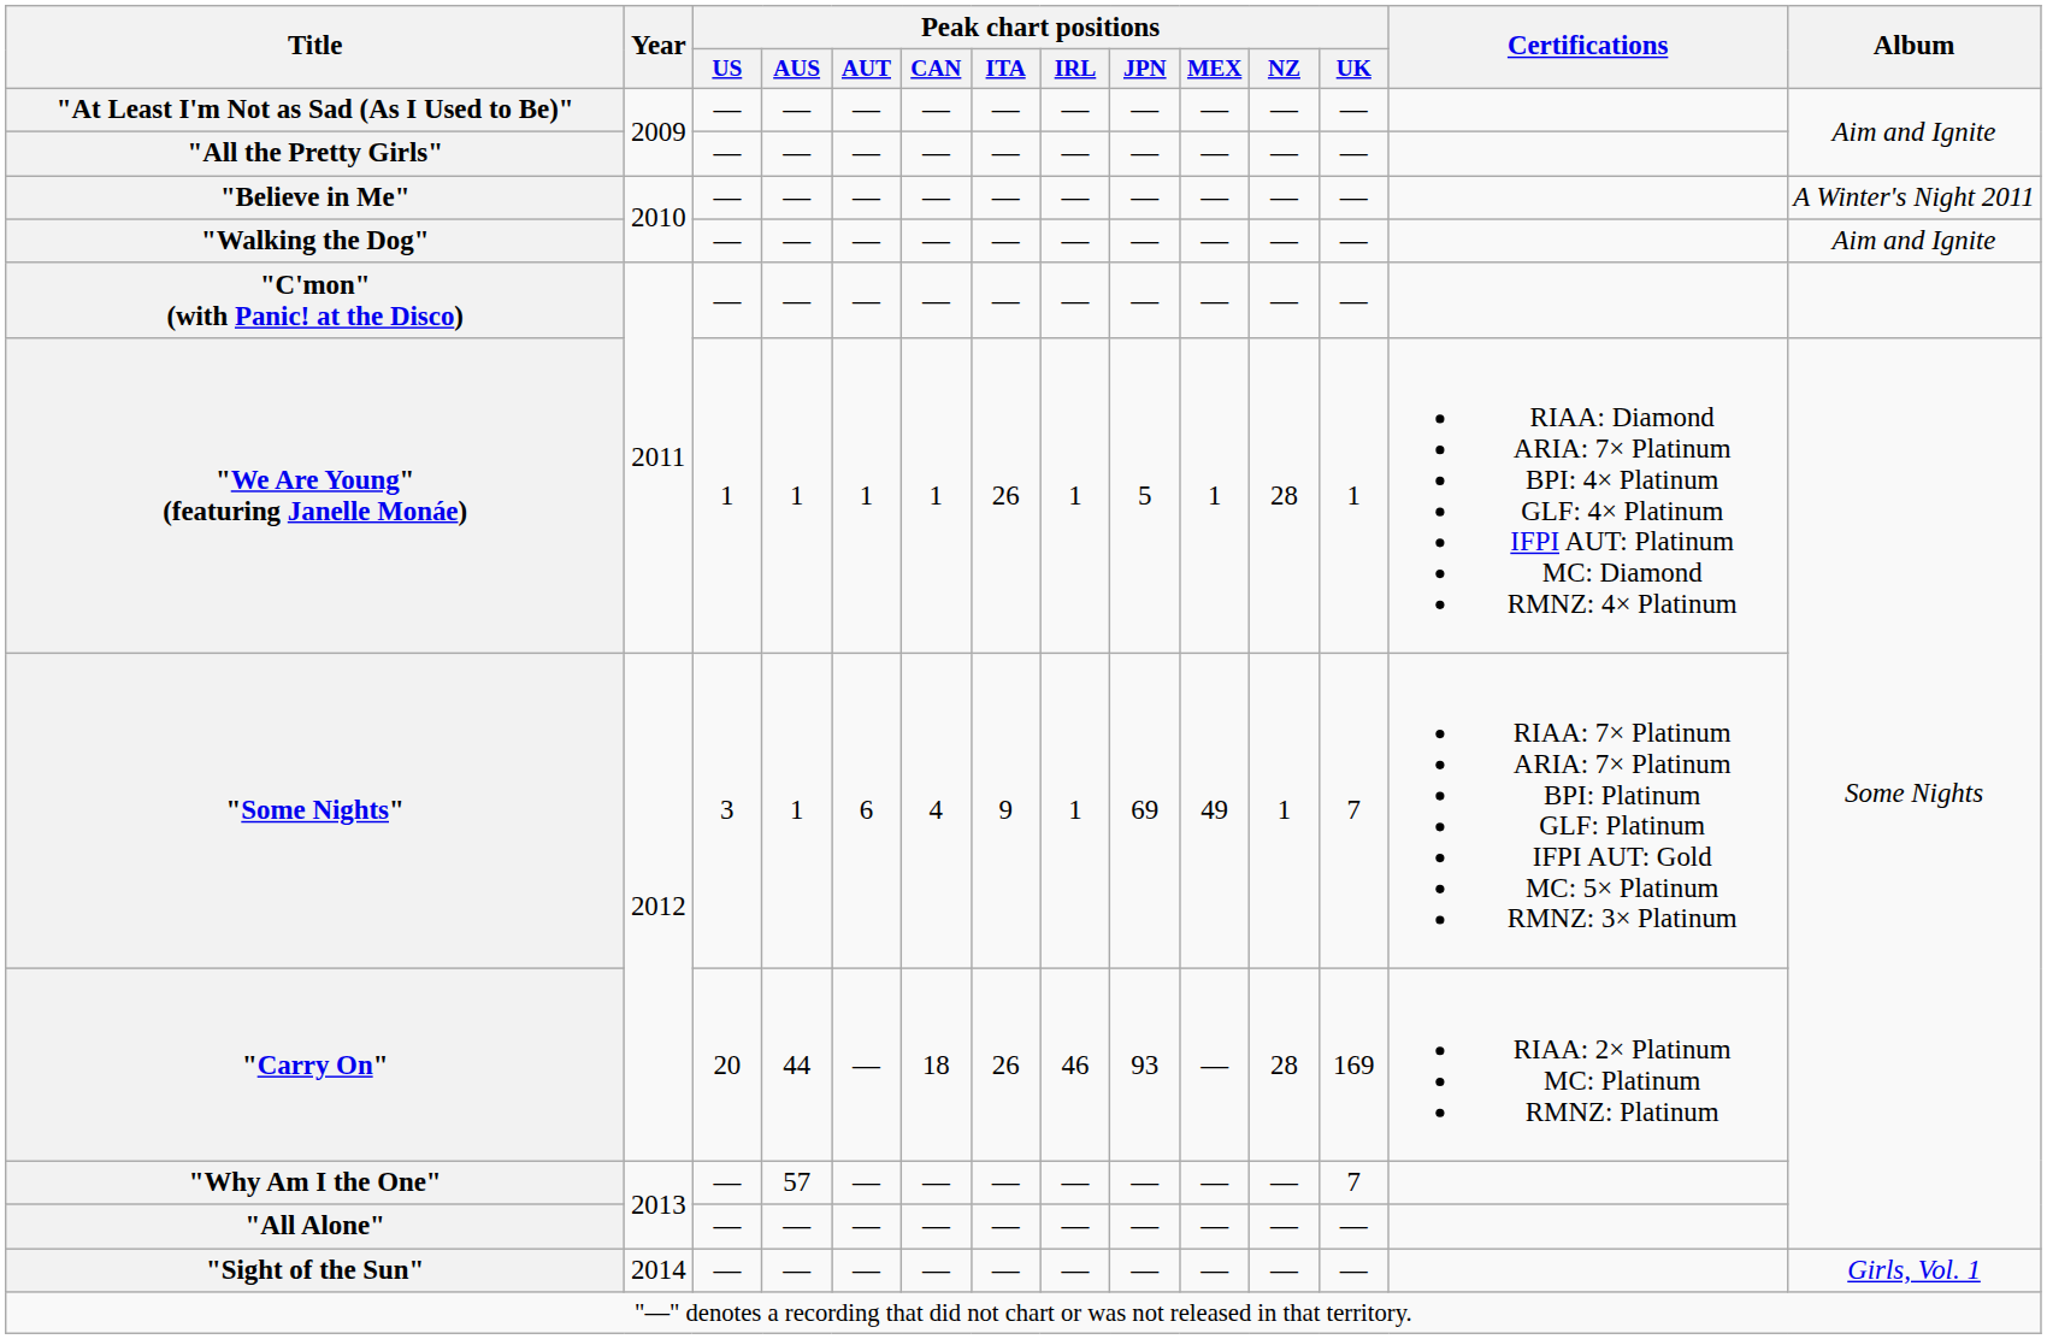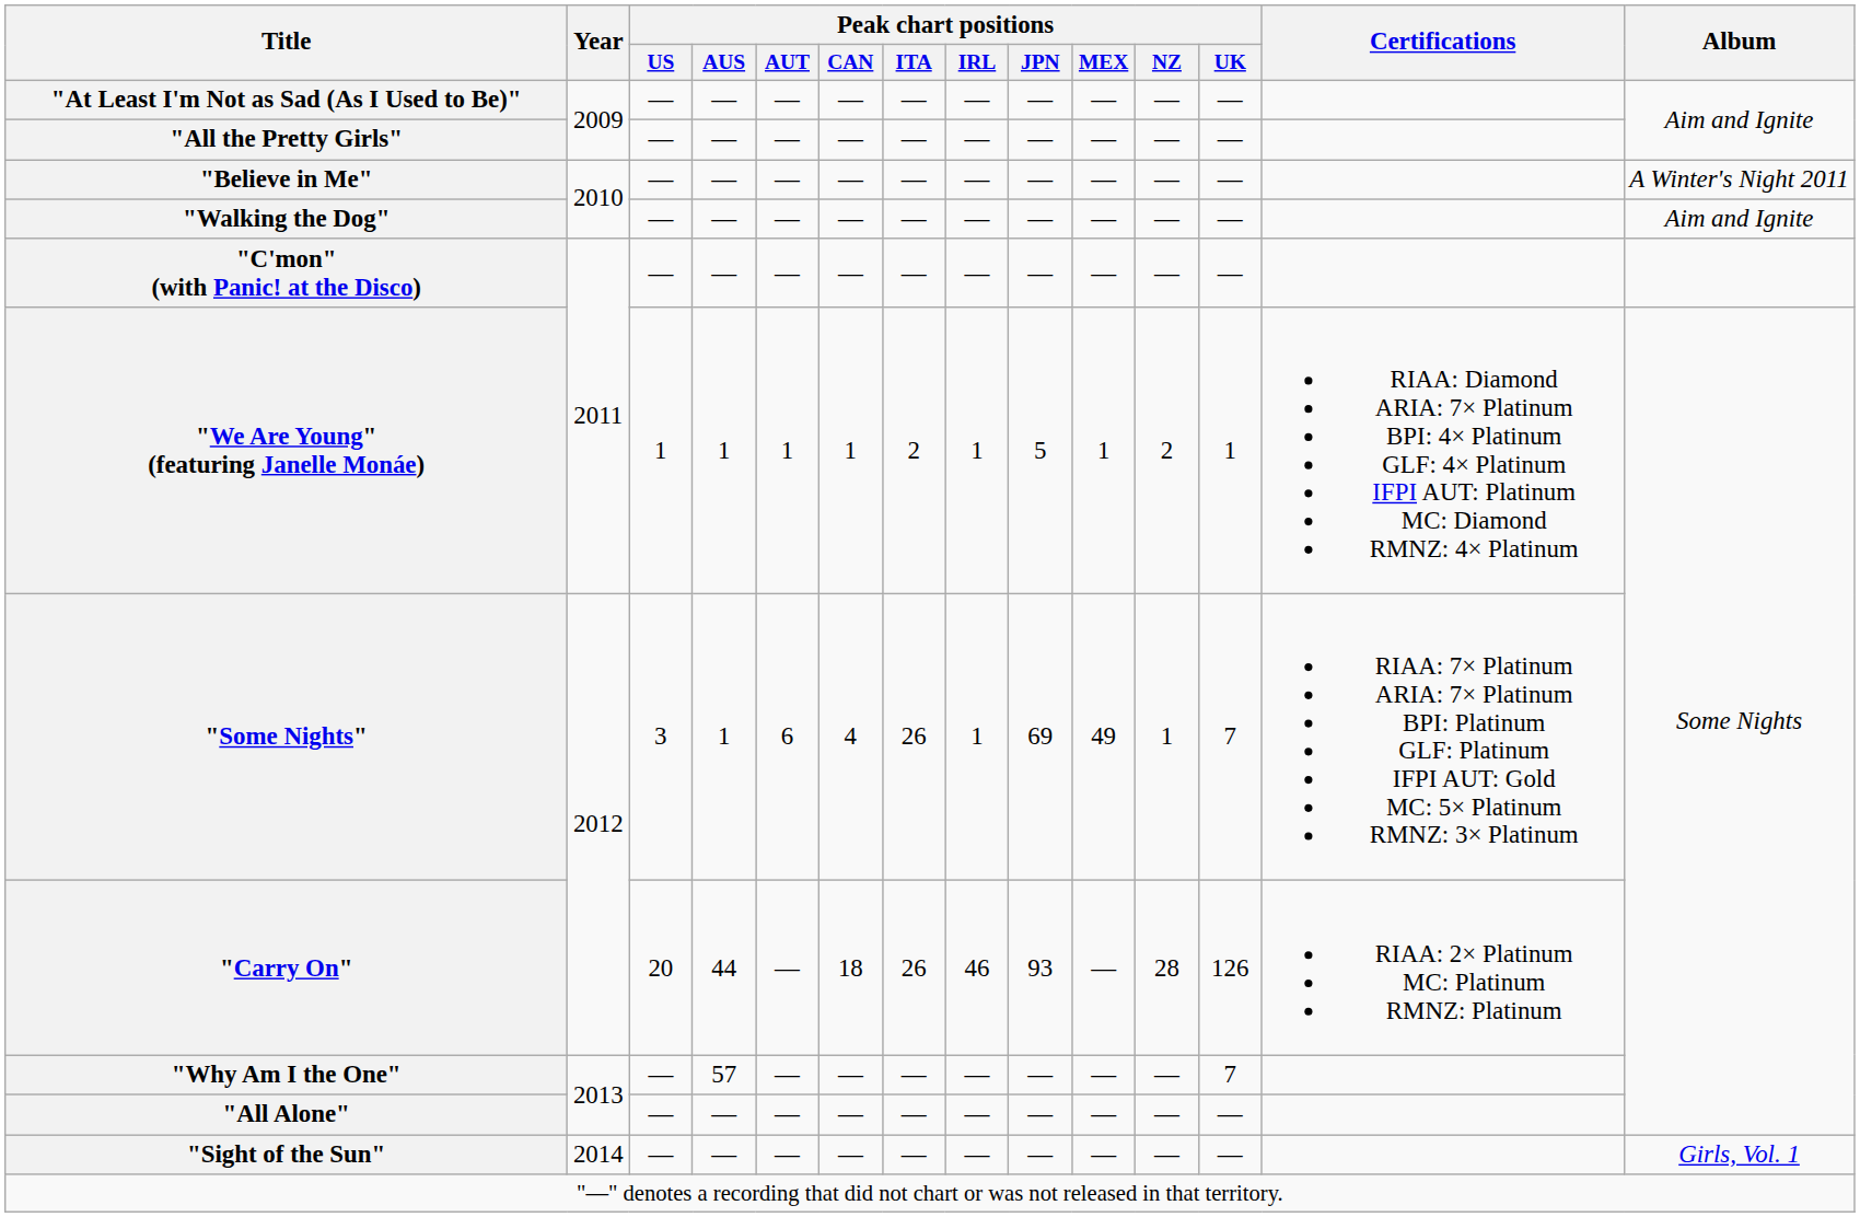"We Are Young" (featuring Janelle Monáe) | Peak chart positions / ITA: 26 -> 2
"We Are Young" (featuring Janelle Monáe) | Peak chart positions / NZ: 28 -> 2
"Some Nights" | Peak chart positions / ITA: 9 -> 26
"Carry On" | Peak chart positions / UK: 169 -> 126
